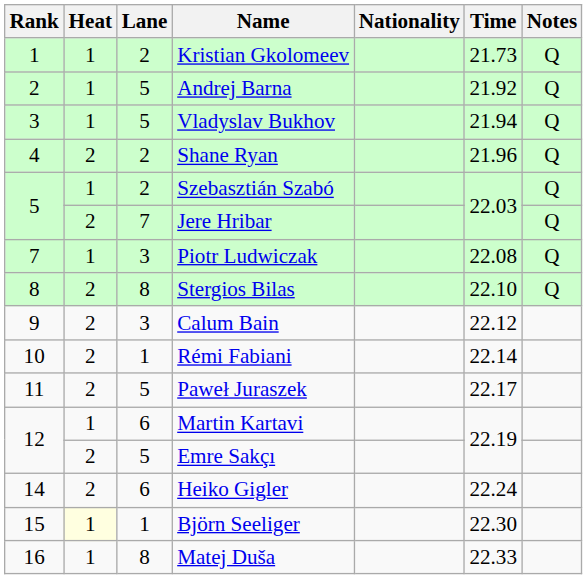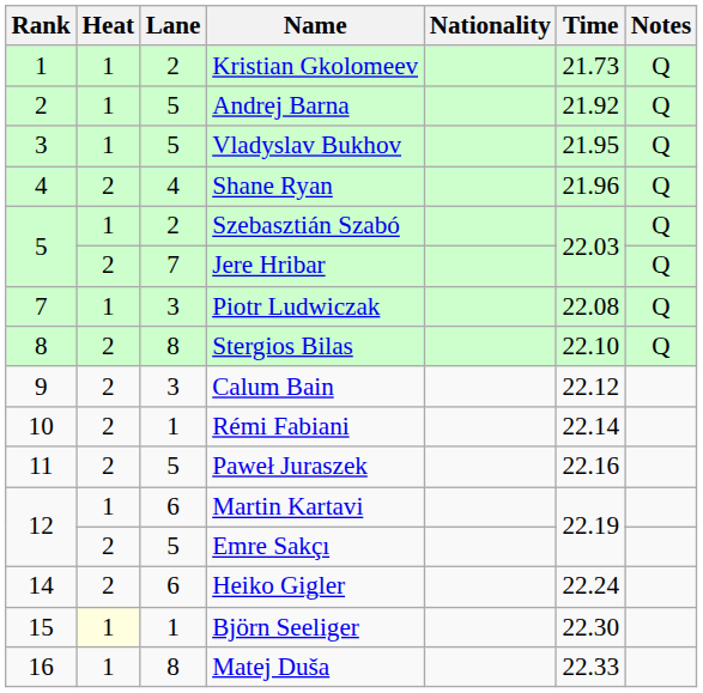Vladyslav Bukhov | Time: 21.94 -> 21.95
Shane Ryan | Lane: 2 -> 4
Paweł Juraszek | Time: 22.17 -> 22.16
